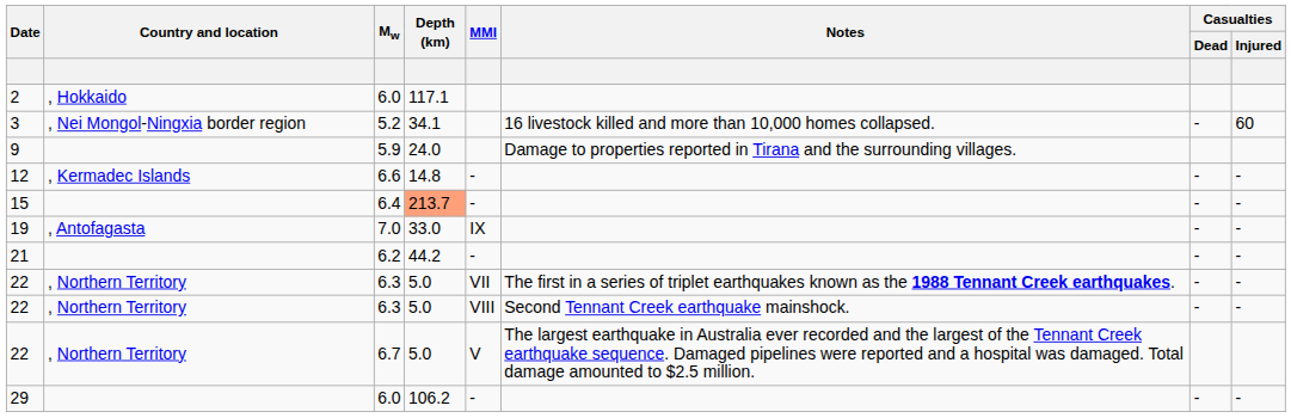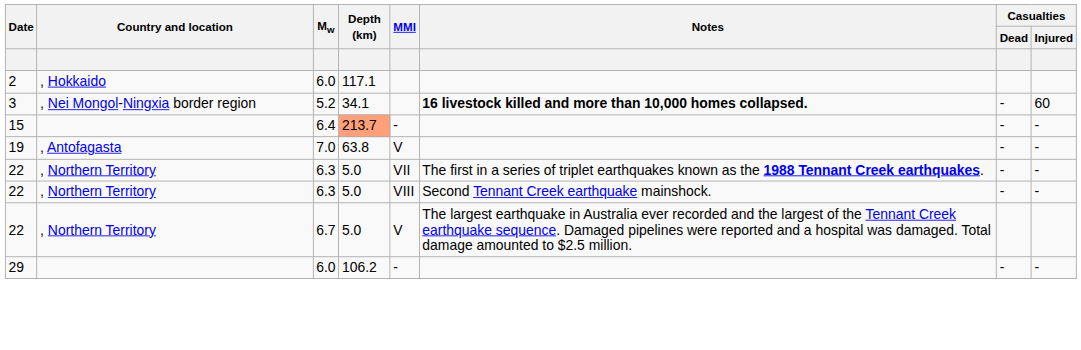3 | Notes: normal -> bold
- row: 9 | 5.9 | 24.0 | Damage to properties reported in Tirana and the surrounding villages.
- row: 12 | , Kermadec Islands | 6.6 | 14.8 | - | - | -
19 | Depth (km): 33.0 -> 63.8
19 | MMI: IX -> V
- row: 21 | 6.2 | 44.2 | - | - | -
